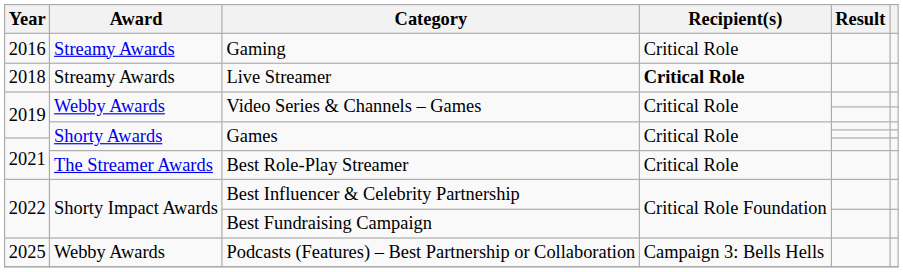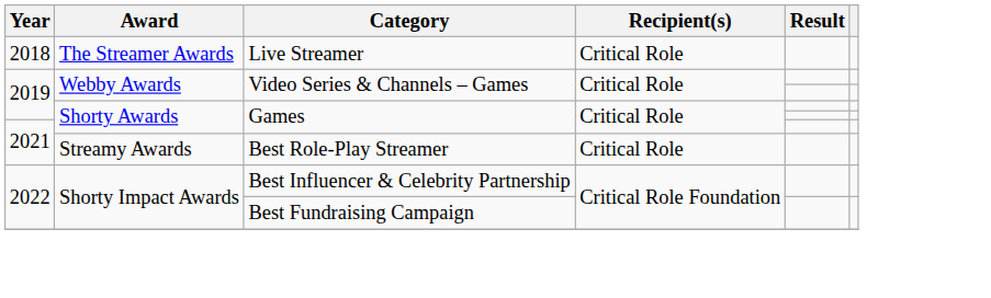- row: 2016 | Streamy Awards | Gaming | Critical Role
Live Streamer | Award: Streamy Awards -> The Streamer Awards
Live Streamer | Recipient(s): bold -> normal
Best Role-Play Streamer | Award: The Streamer Awards -> Streamy Awards
- row: 2025 | Webby Awards | Podcasts (Features) – Best Partnership or Collaboration | Campaign 3: Bells Hells
